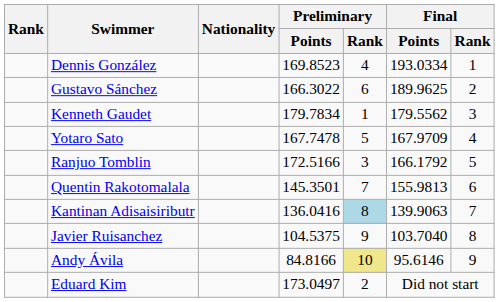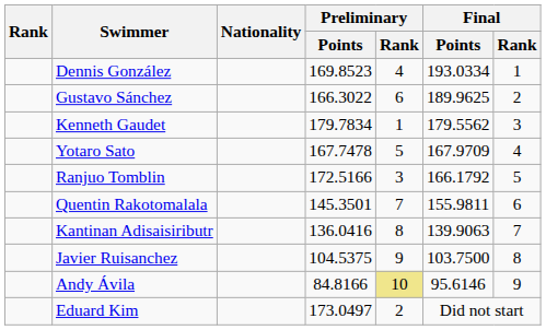Quentin Rakotomalala | Final / Points: 155.9813 -> 155.9811
Kantinan Adisaisiributr | Preliminary / Rank: lightblue background -> no background
Javier Ruisanchez | Final / Points: 103.7040 -> 103.7500
